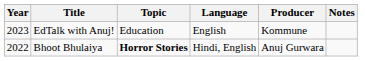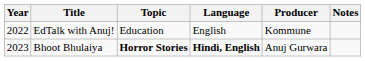EdTalk with Anuj! | Year: 2023 -> 2022
Bhoot Bhulaiya | Year: 2022 -> 2023
Bhoot Bhulaiya | Language: normal -> bold
